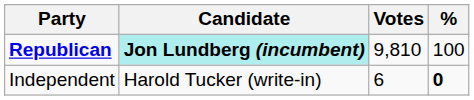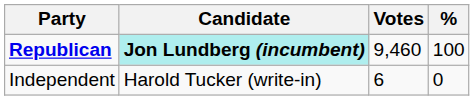Republican | Votes: 9,810 -> 9,460
Independent | %: bold -> normal
